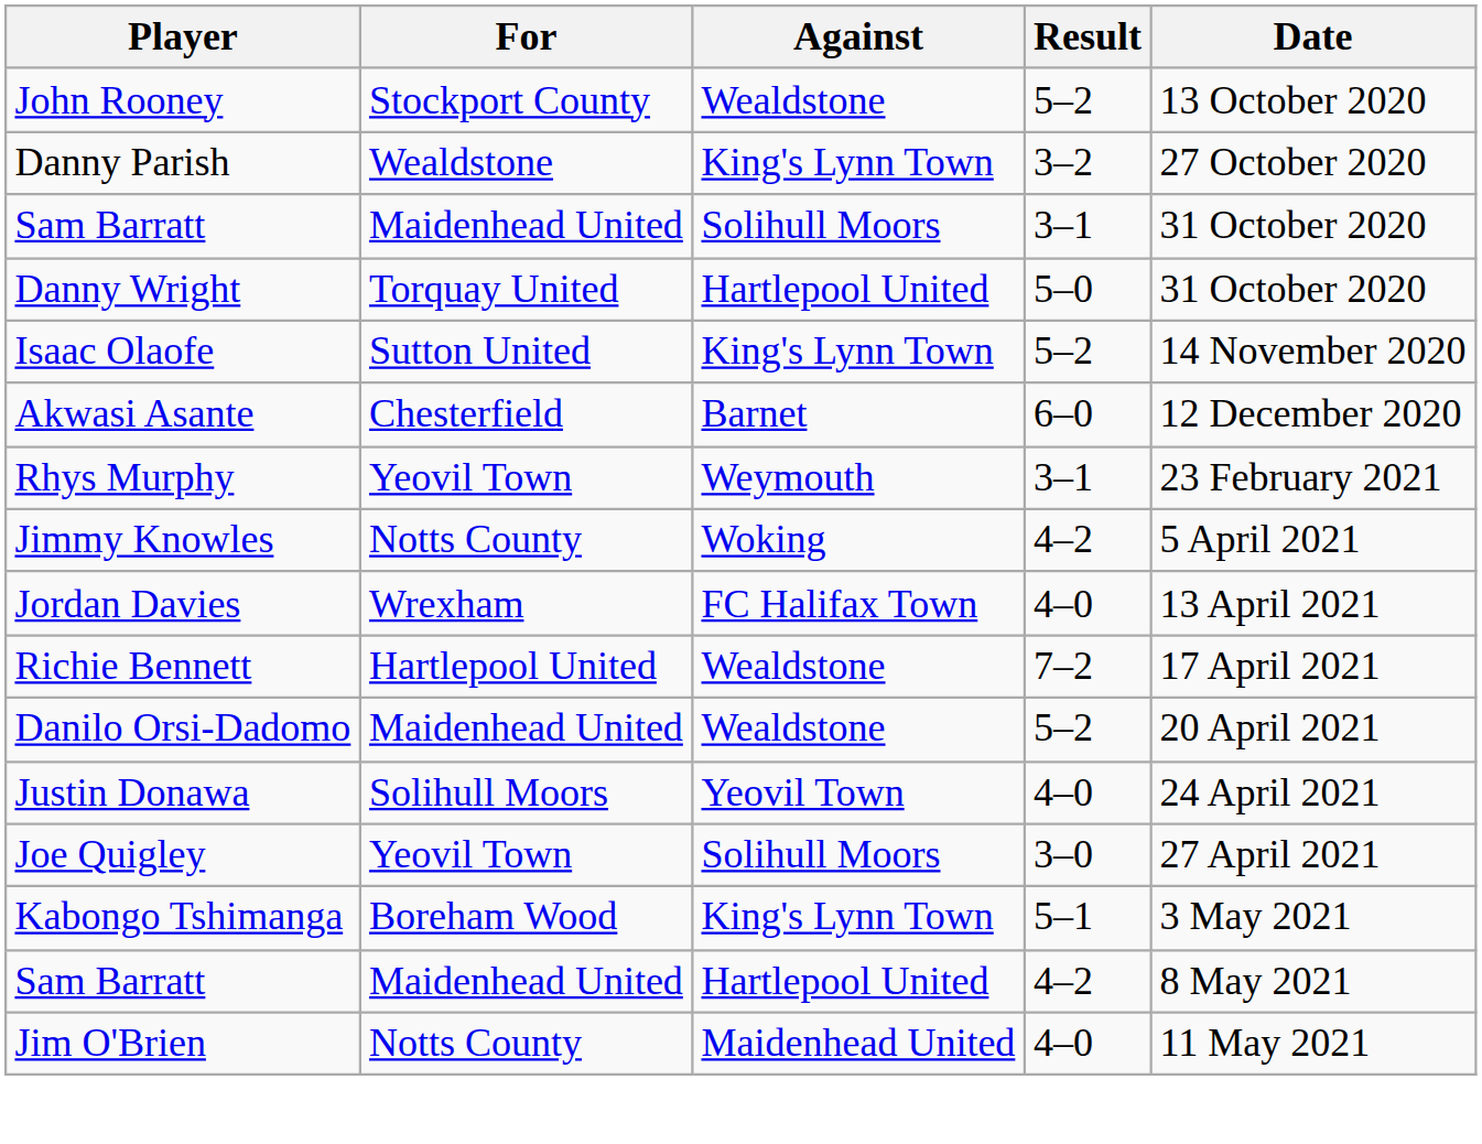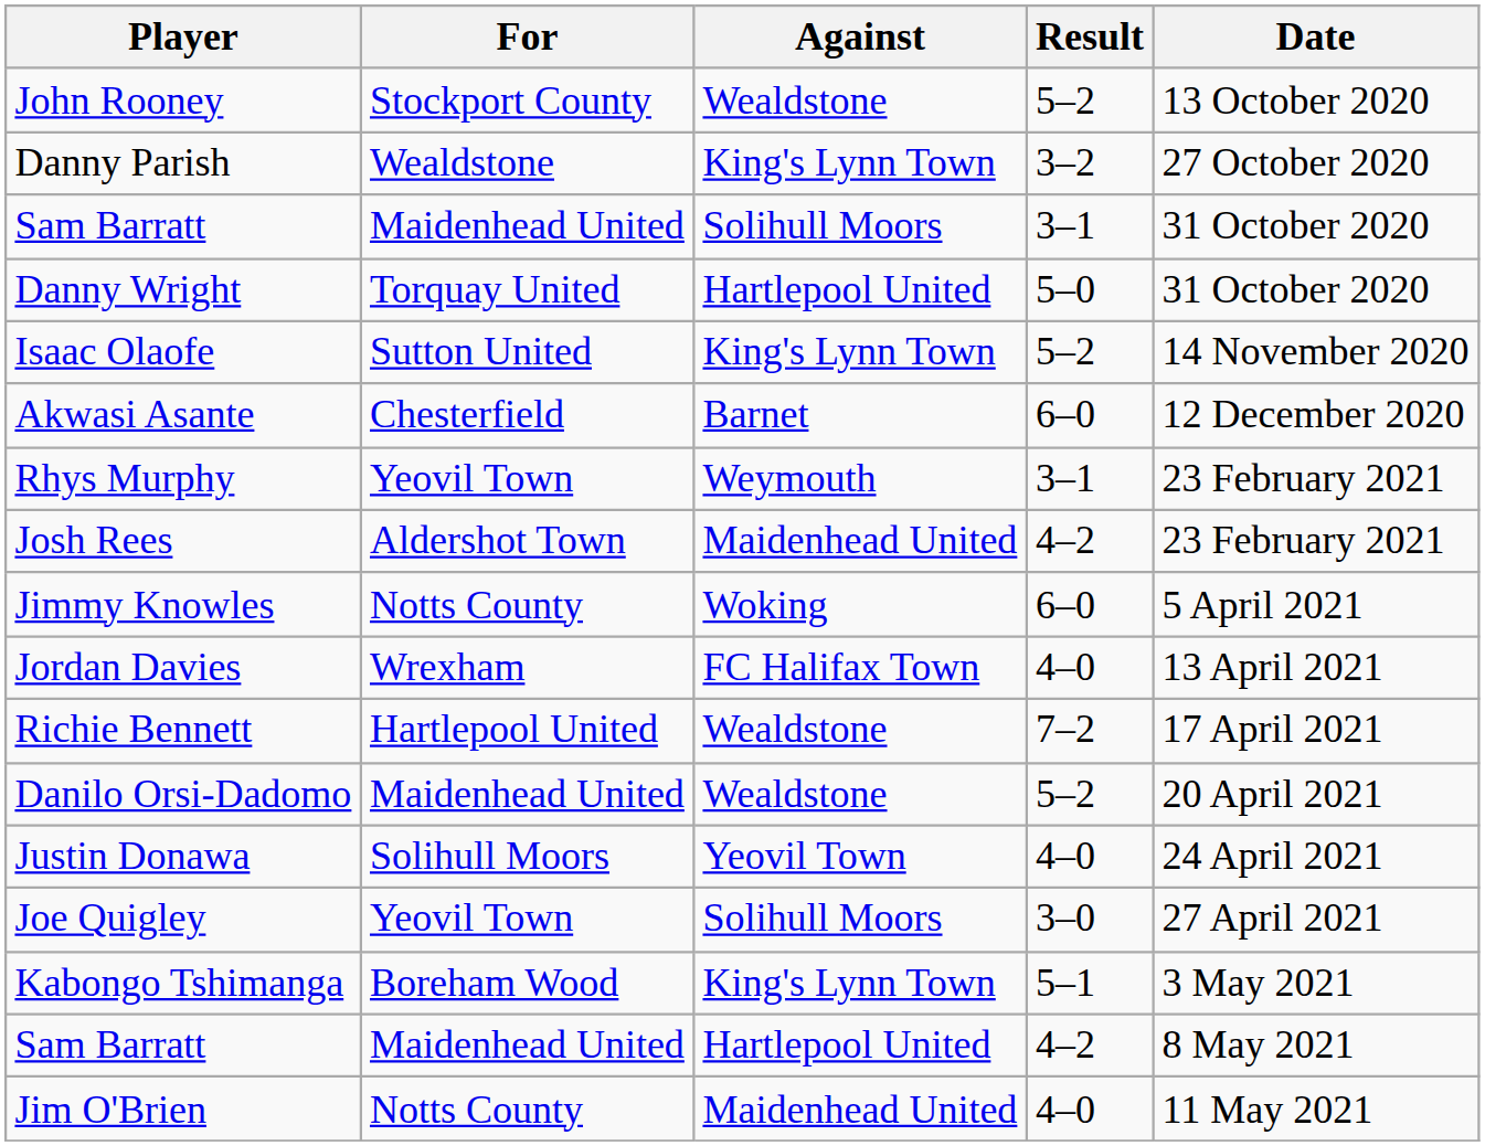+ row: Josh Rees | Aldershot Town | Maidenhead United | 4–2 | 23 February 2021
Jimmy Knowles | Result: 4–2 -> 6–0
